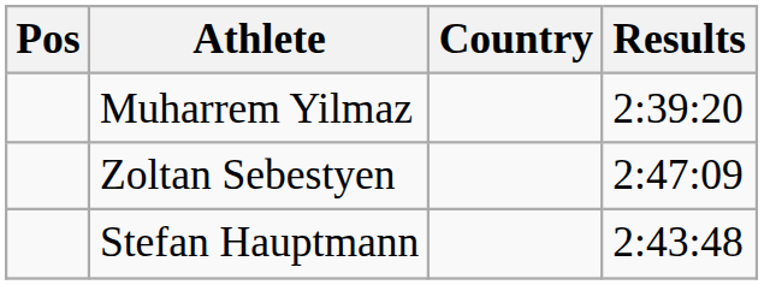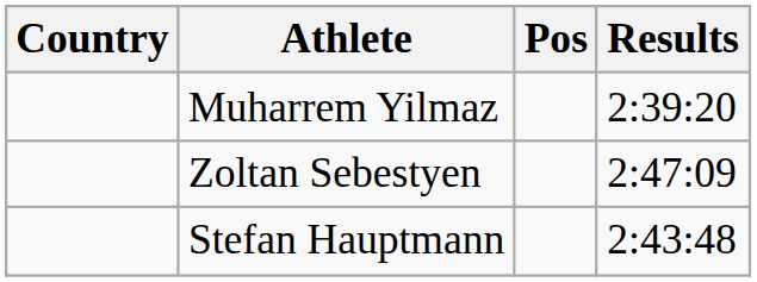columns swapped: Pos <-> Country
